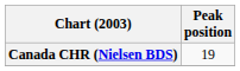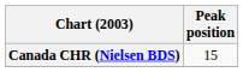Canada CHR (Nielsen BDS) | Peak position: 19 -> 15
